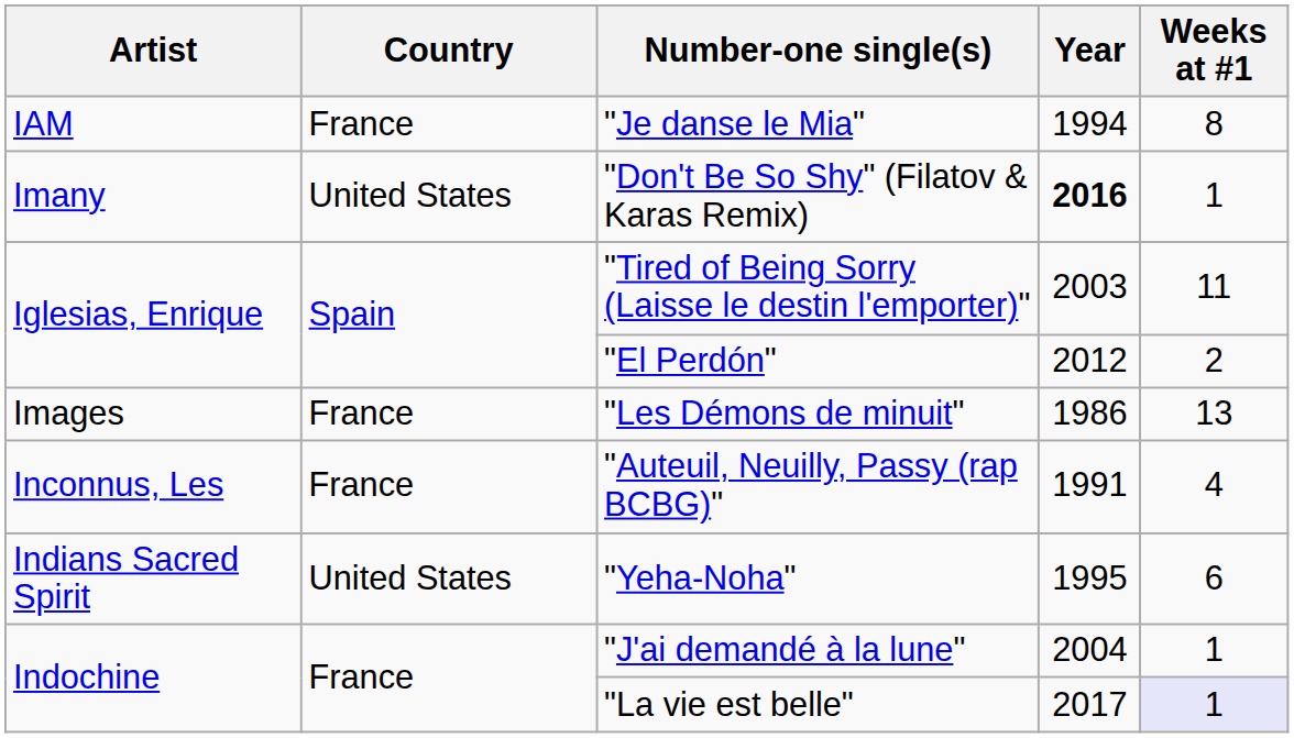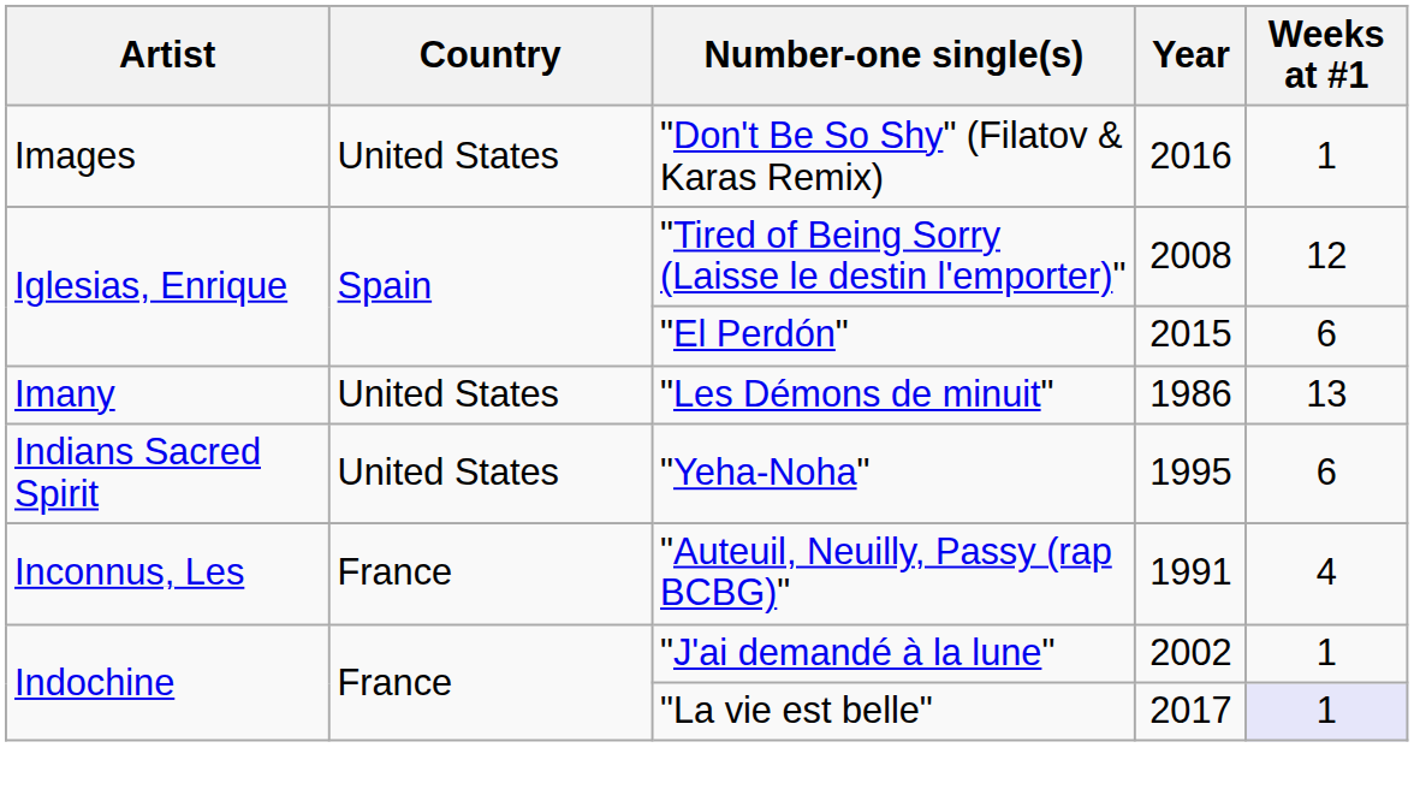- row: IAM | France | "Je danse le Mia" | 1994 | 8
"Don't Be So Shy" (Filatov & Karas Remix) | Artist: Imany -> Images
"Don't Be So Shy" (Filatov & Karas Remix) | Year: bold -> normal
"Tired of Being Sorry (Laisse le destin l'emporter)" | Year: 2003 -> 2008
"Tired of Being Sorry (Laisse le destin l'emporter)" | Weeks at #1: 11 -> 12
"El Perdón" | Year: 2012 -> 2015
"El Perdón" | Weeks at #1: 2 -> 6
"Les Démons de minuit" | Artist: Images -> Imany
"Les Démons de minuit" | Country: France -> United States
rows swapped: "Auteuil, Neuilly, Passy (rap BCBG)" <-> "Yeha-Noha"
"J'ai demandé à la lune" | Year: 2004 -> 2002
